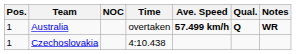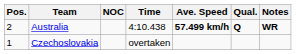Australia | Pos.: 1 -> 2
Australia | Time: overtaken -> 4:10.438
Czechoslovakia | Time: 4:10.438 -> overtaken
